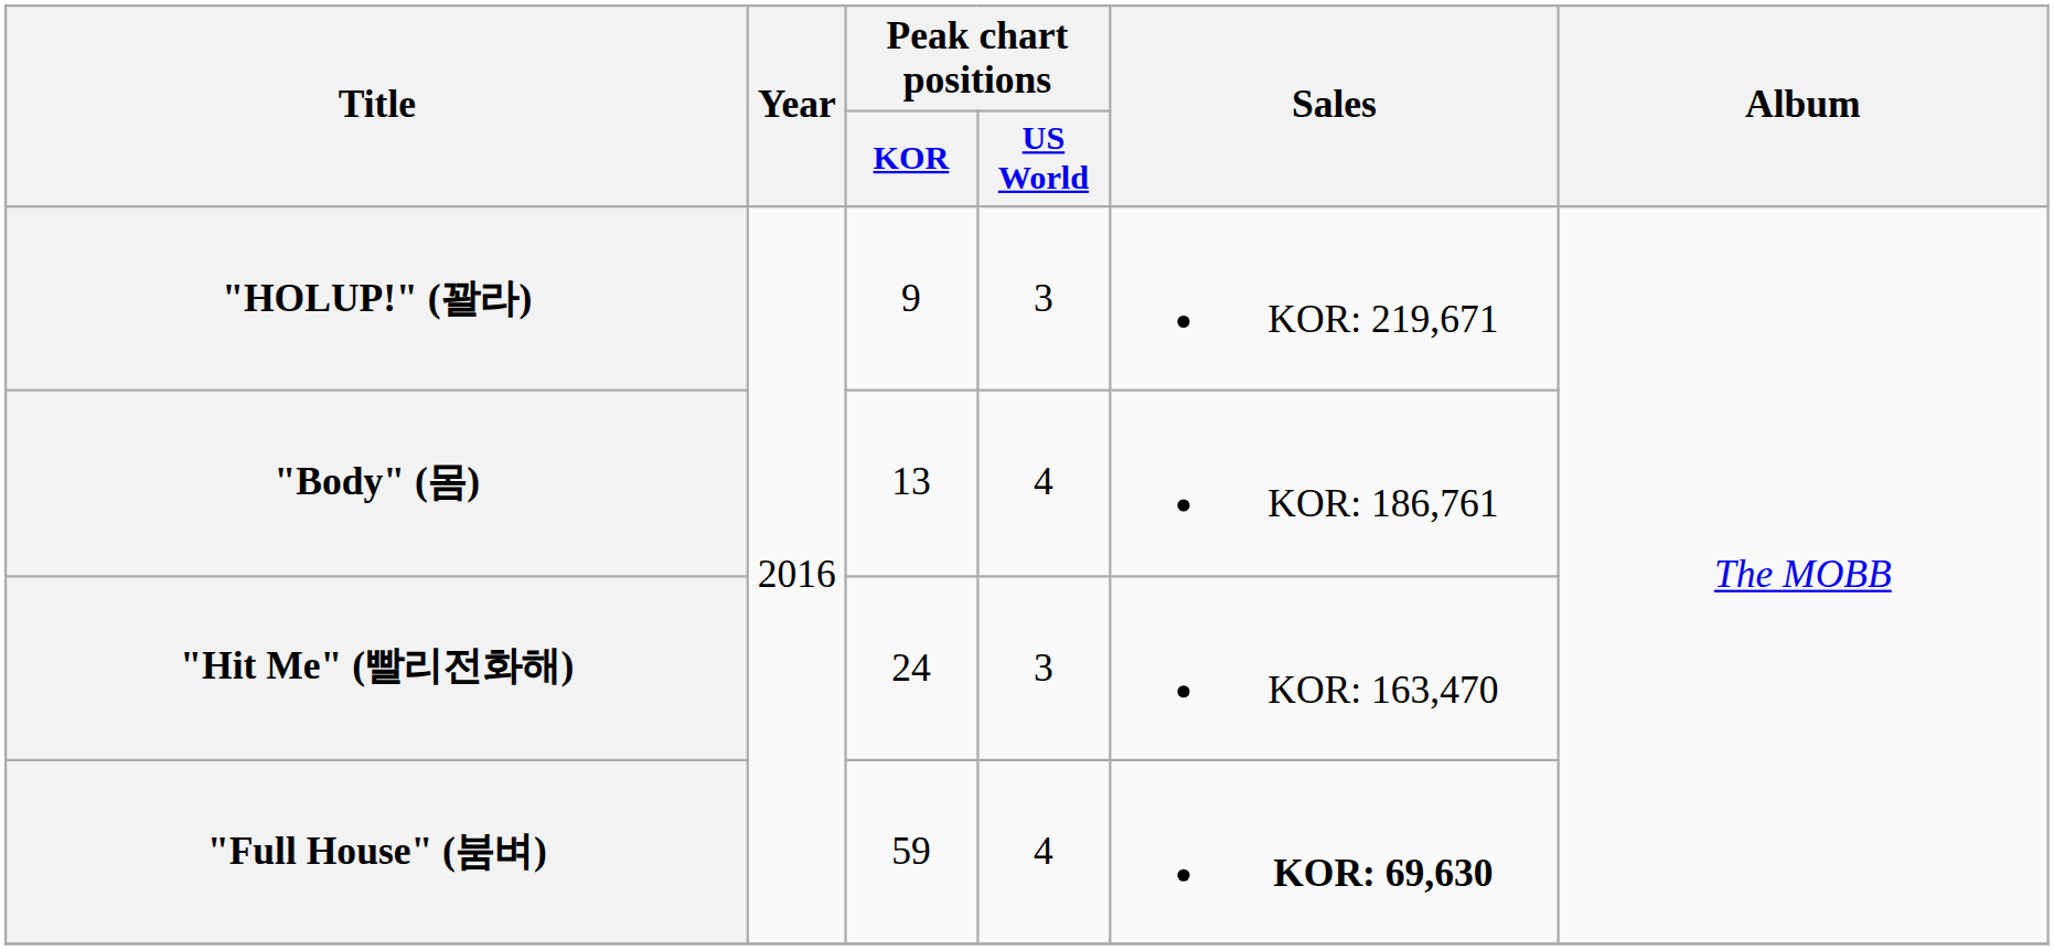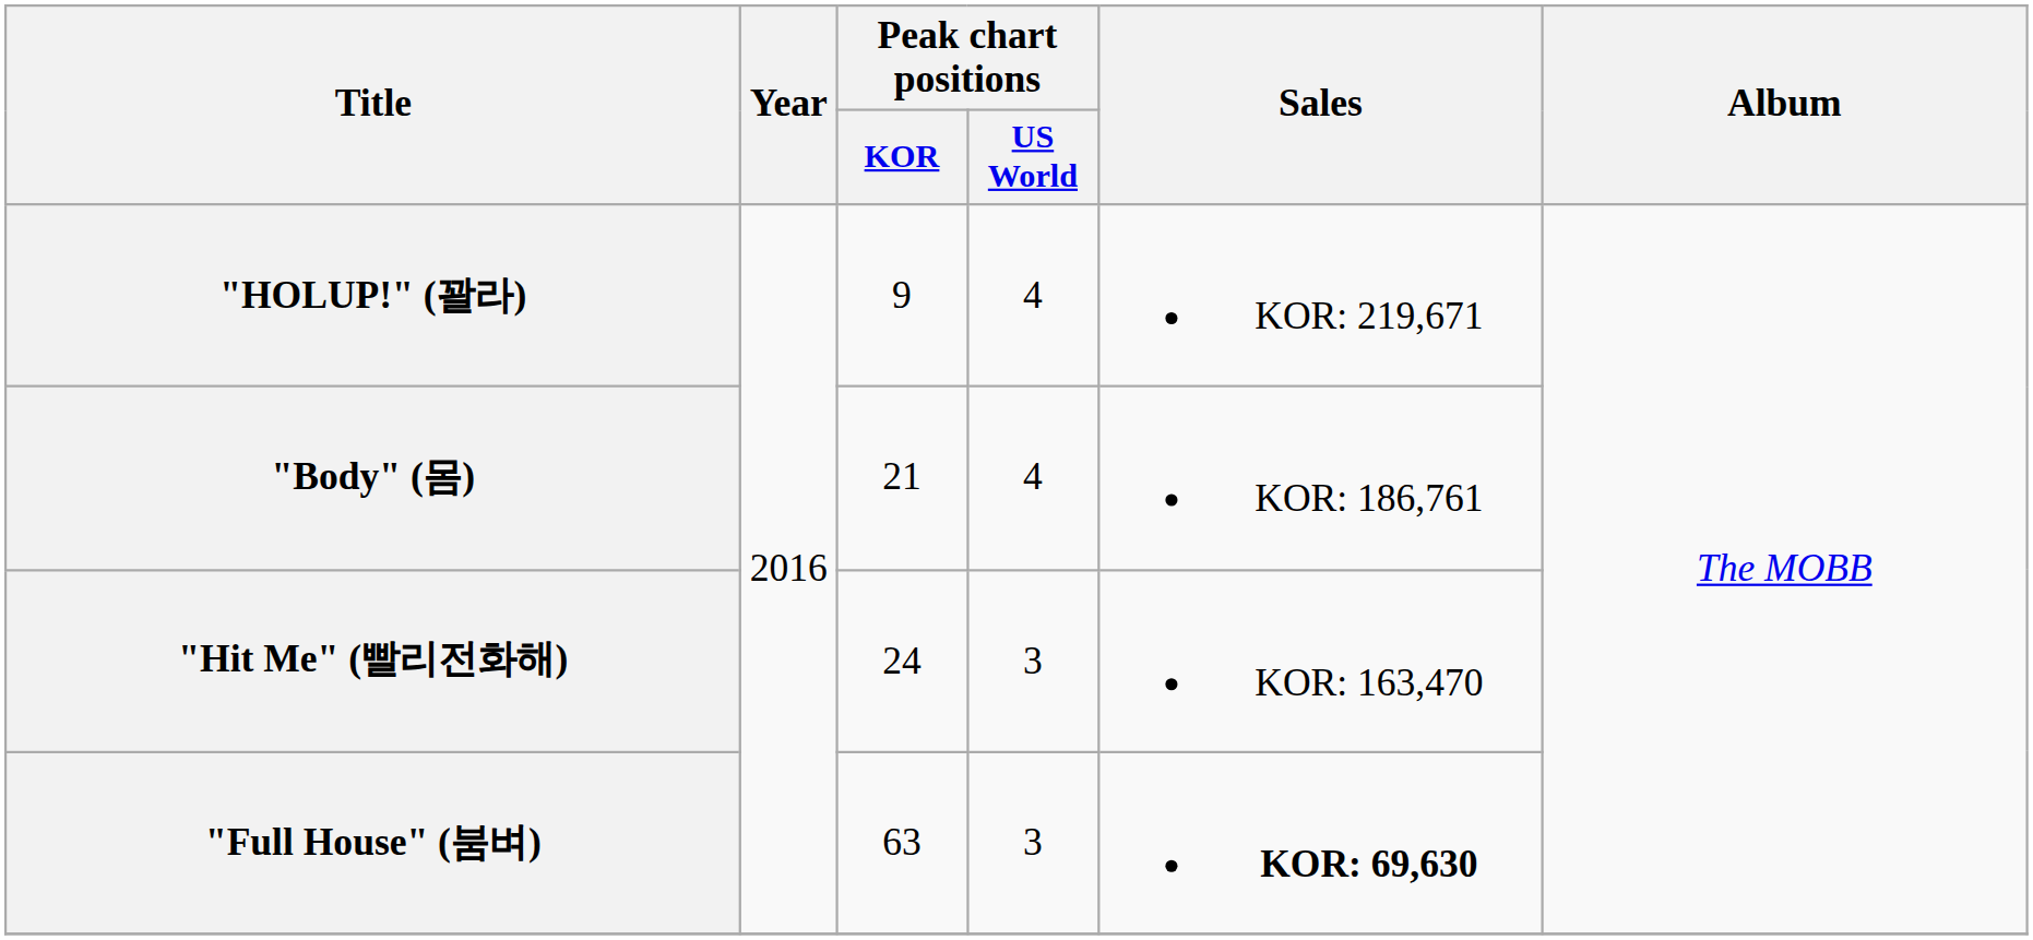"HOLUP!" (꽐라) | Peak chart positions / US World: 3 -> 4
"Body" (몸) | Peak chart positions / KOR: 13 -> 21
"Full House" (붐벼) | Peak chart positions / KOR: 59 -> 63
"Full House" (붐벼) | Peak chart positions / US World: 4 -> 3
